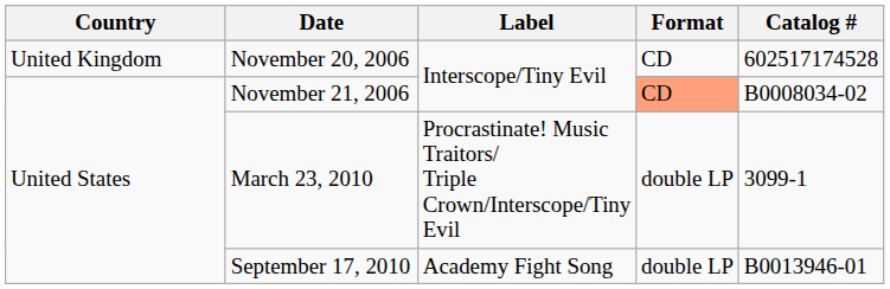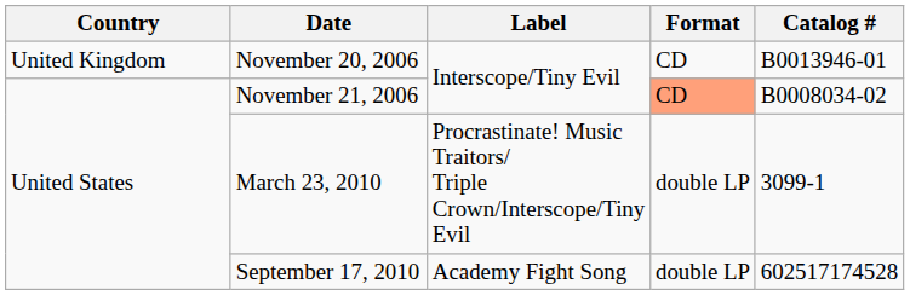November 20, 2006 | Catalog #: 602517174528 -> B0013946-01
September 17, 2010 | Catalog #: B0013946-01 -> 602517174528
